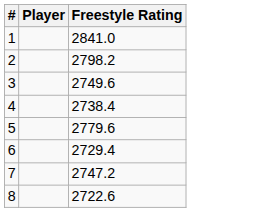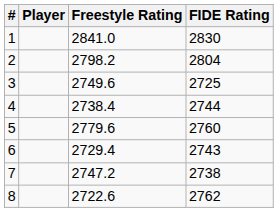+ column: FIDE Rating | 2830 | 2804 | 2725 | 2744 | 2760 | 2743 | 2738 | 2762
